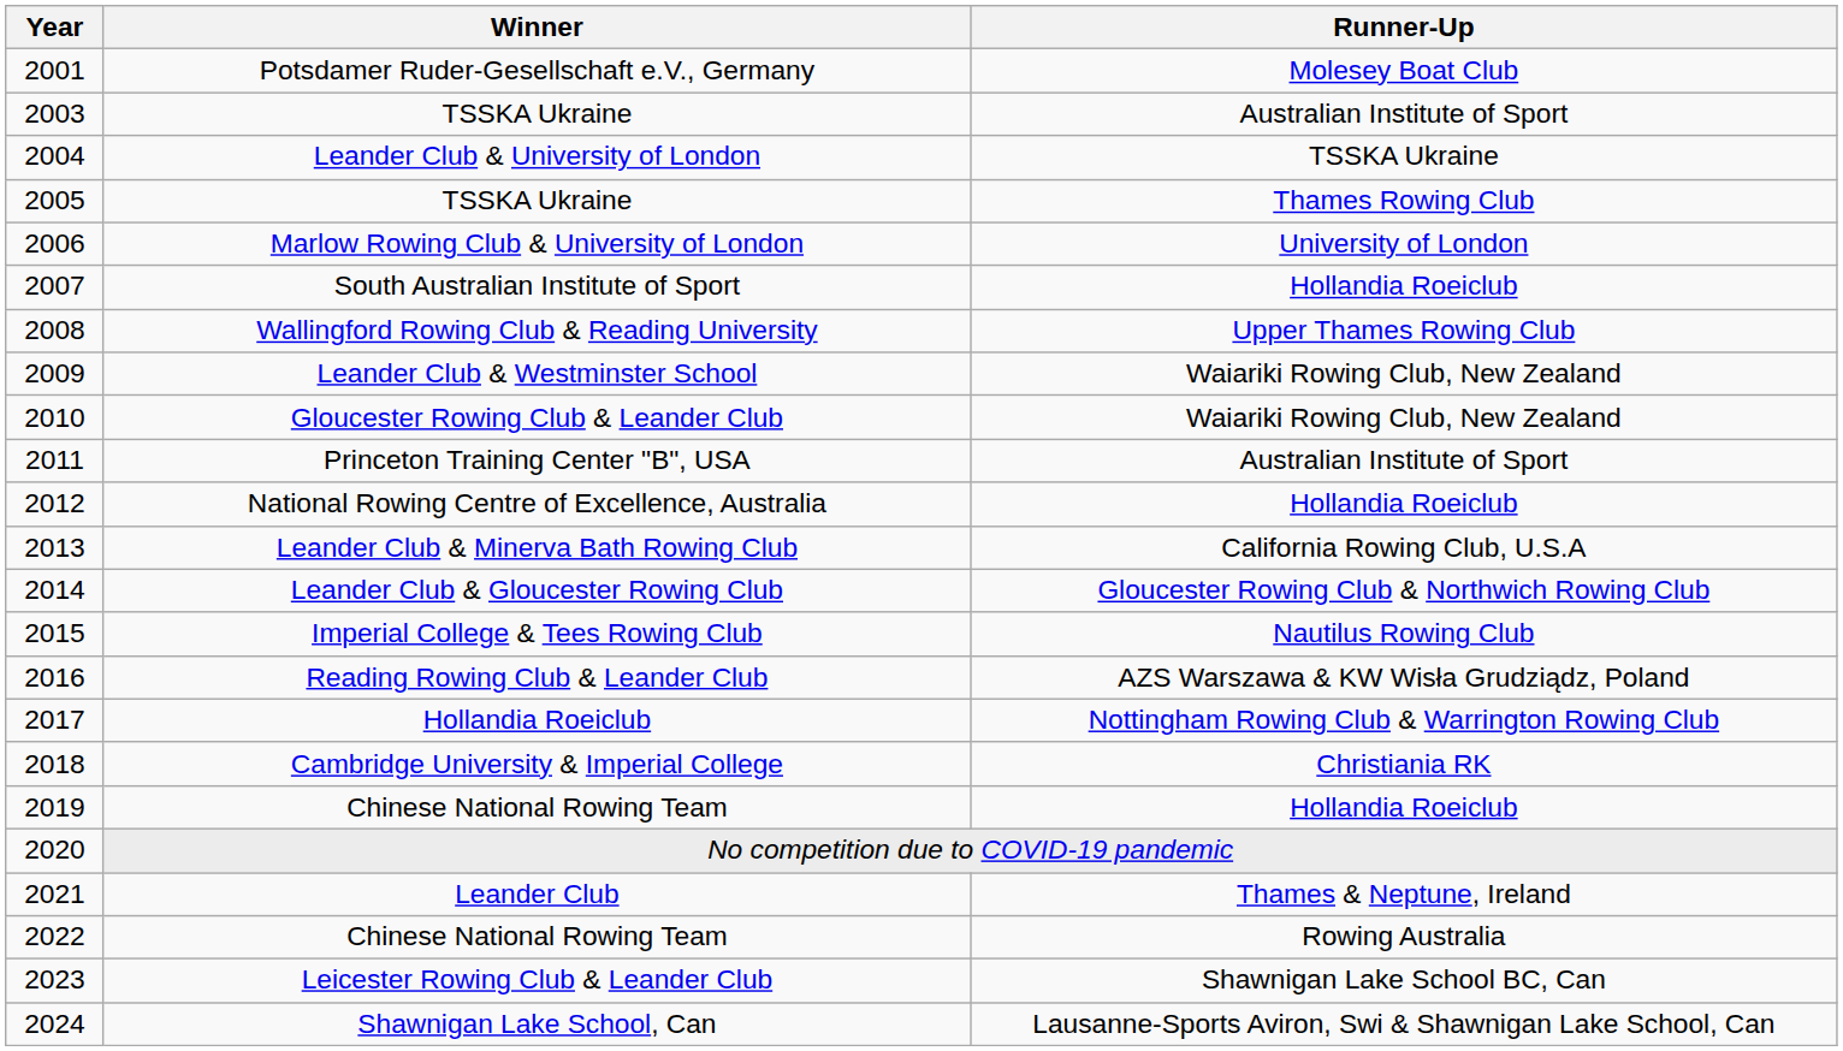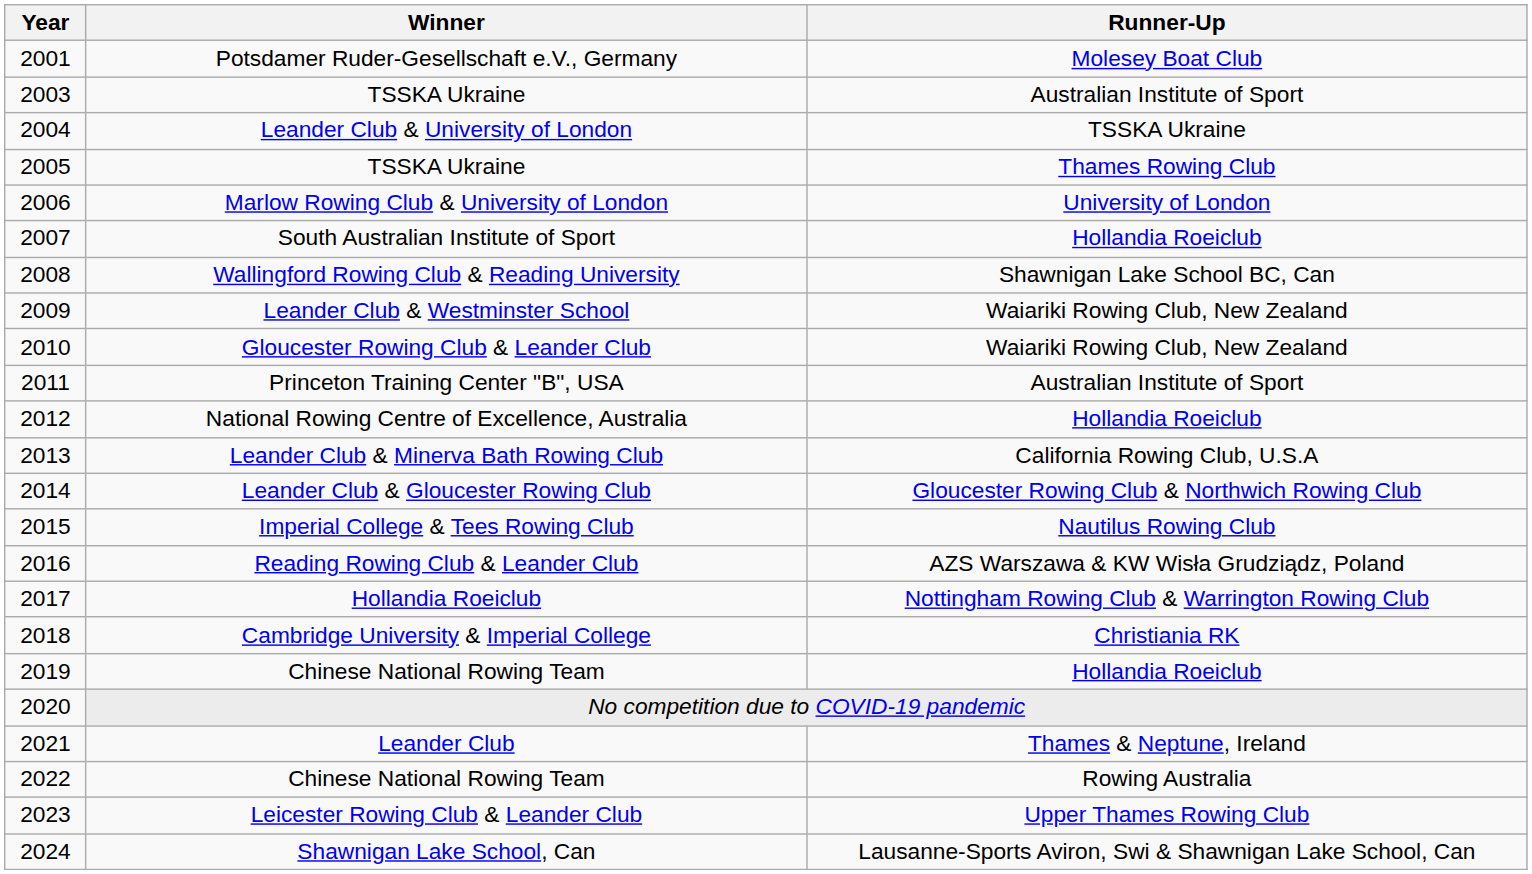Wallingford Rowing Club & Reading University | Runner-Up: Upper Thames Rowing Club -> Shawnigan Lake School BC, Can
Leicester Rowing Club & Leander Club | Runner-Up: Shawnigan Lake School BC, Can -> Upper Thames Rowing Club
